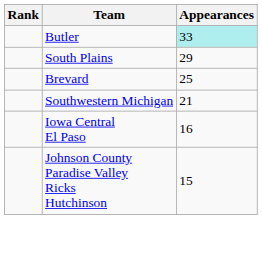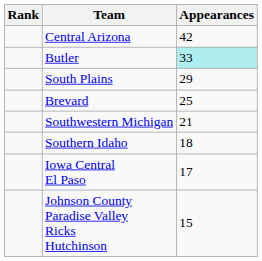+ row: Central Arizona | 42
+ row: Southern Idaho | 18
Iowa Central El Paso | Appearances: 16 -> 17
